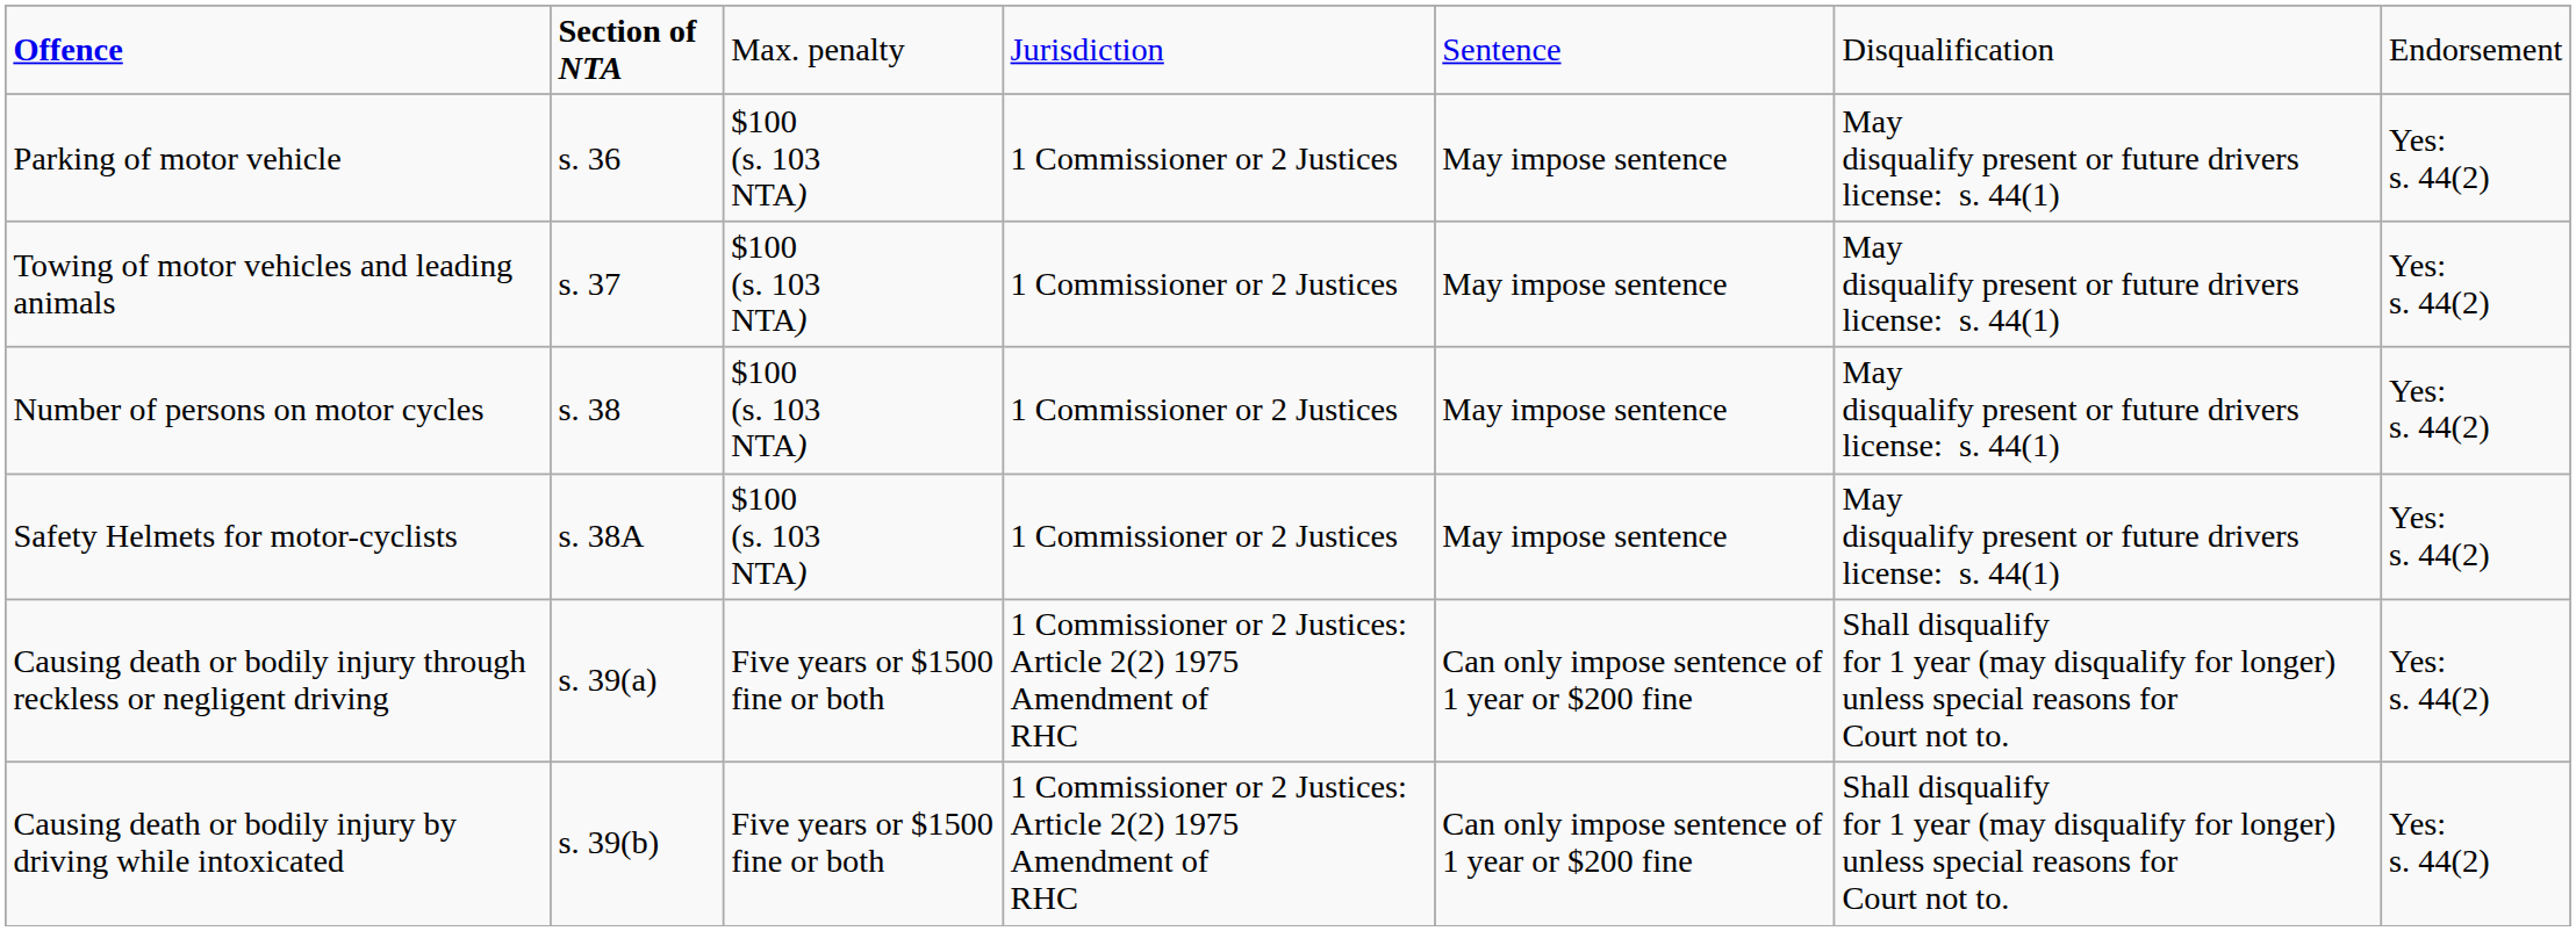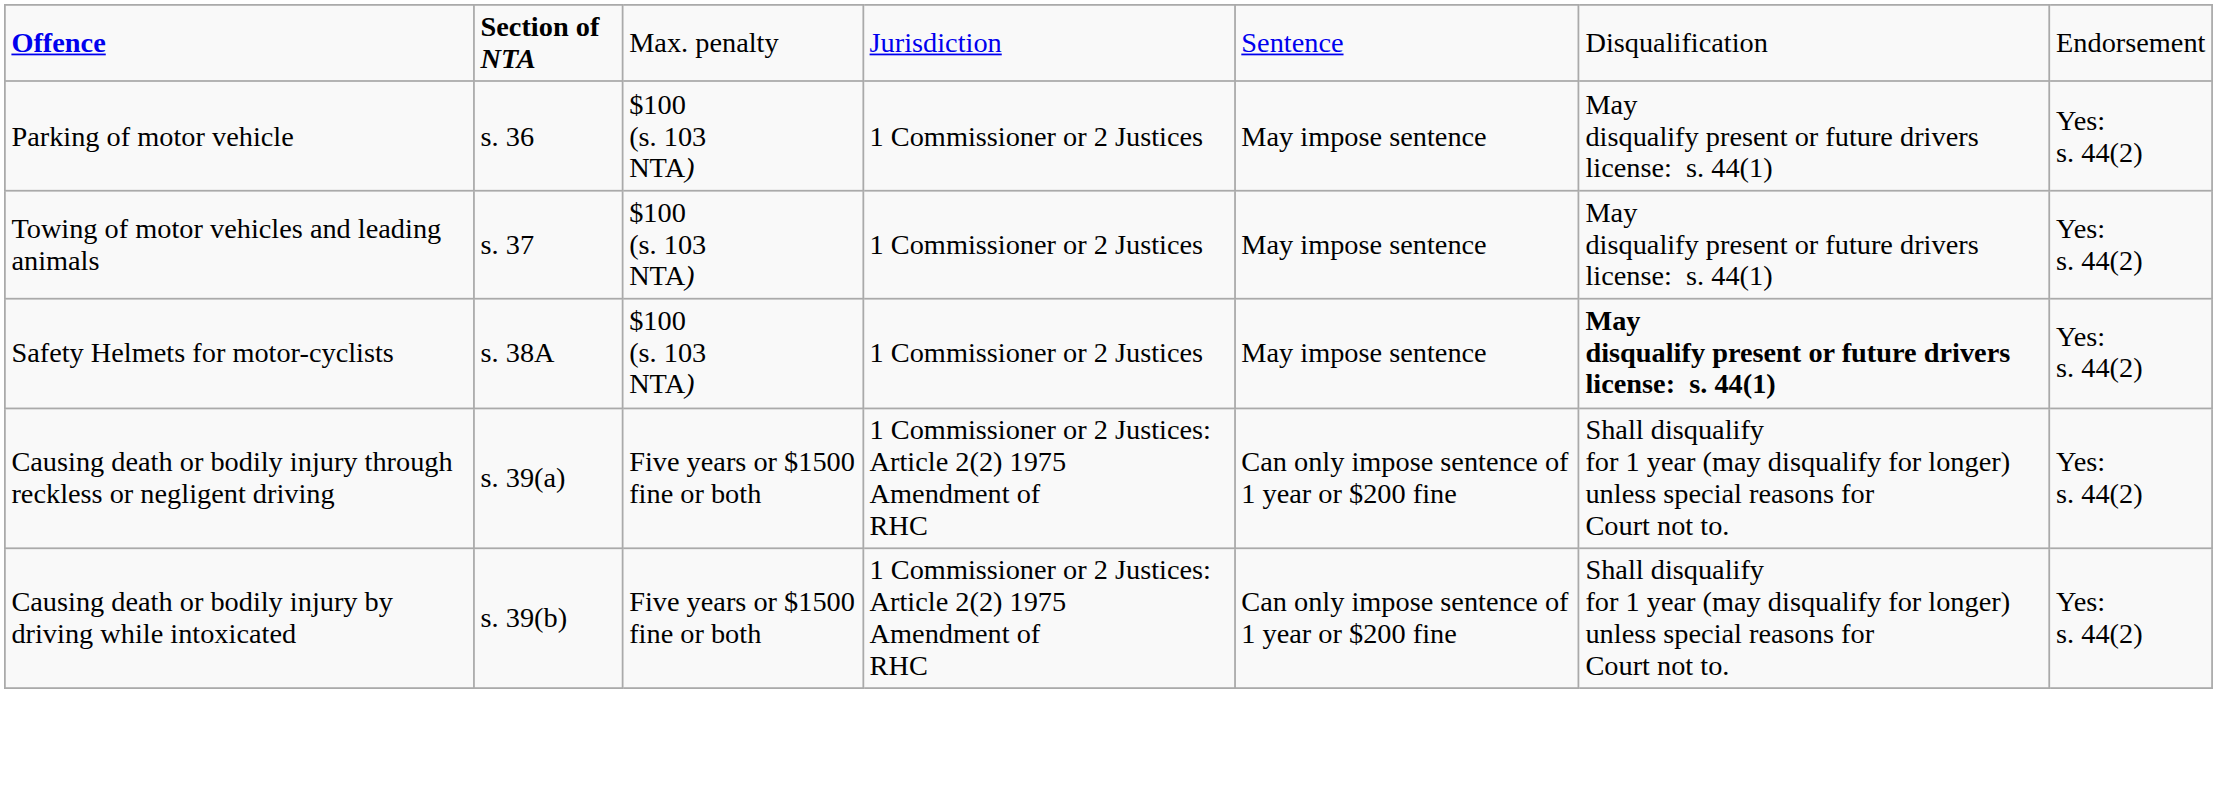- row: Number of persons on motor cycles | s. 38 | $100 (s. 103 NTA) | 1 Commissioner or 2 Justices | May impose sentence | May disqualify present or future drivers license: s. 44(1) | Yes: s. 44(2)
Safety Helmets for motor-cyclists | column 6: normal -> bold
